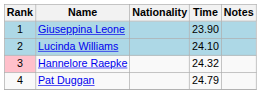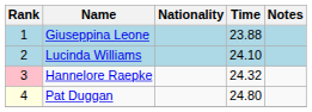Giuseppina Leone | Time: 23.90 -> 23.88
Pat Duggan | Rank: no background -> lightyellow background
Pat Duggan | Time: 24.79 -> 24.80
